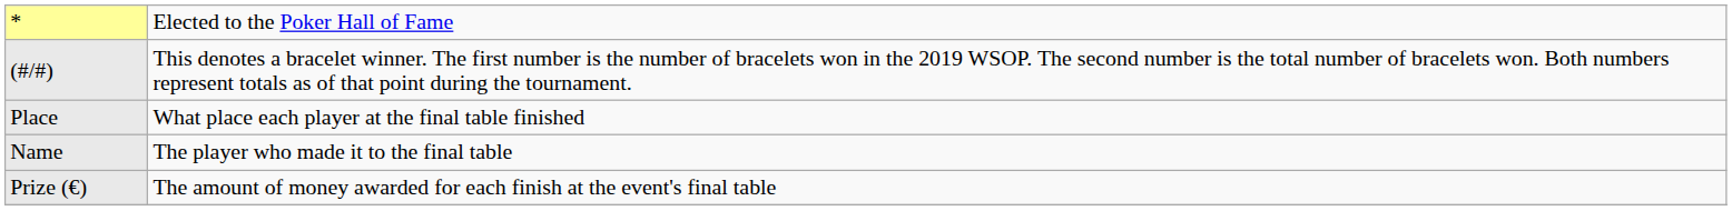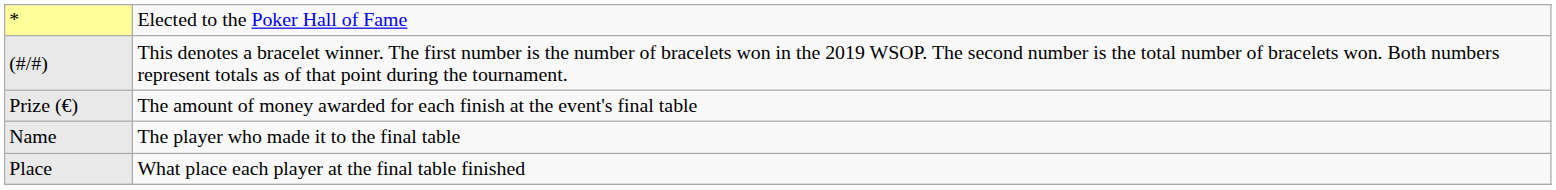rows swapped: Place <-> Prize (€)
